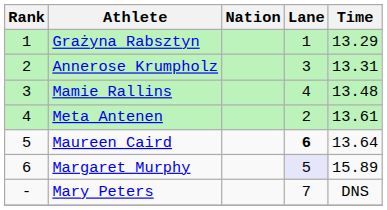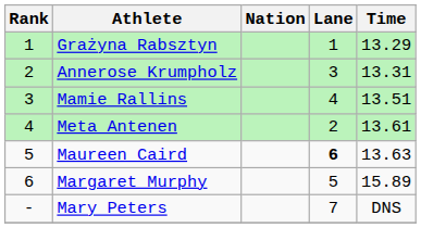Mamie Rallins | Time: 13.48 -> 13.51
Maureen Caird | Time: 13.64 -> 13.63
Margaret Murphy | Lane: lavender background -> no background
